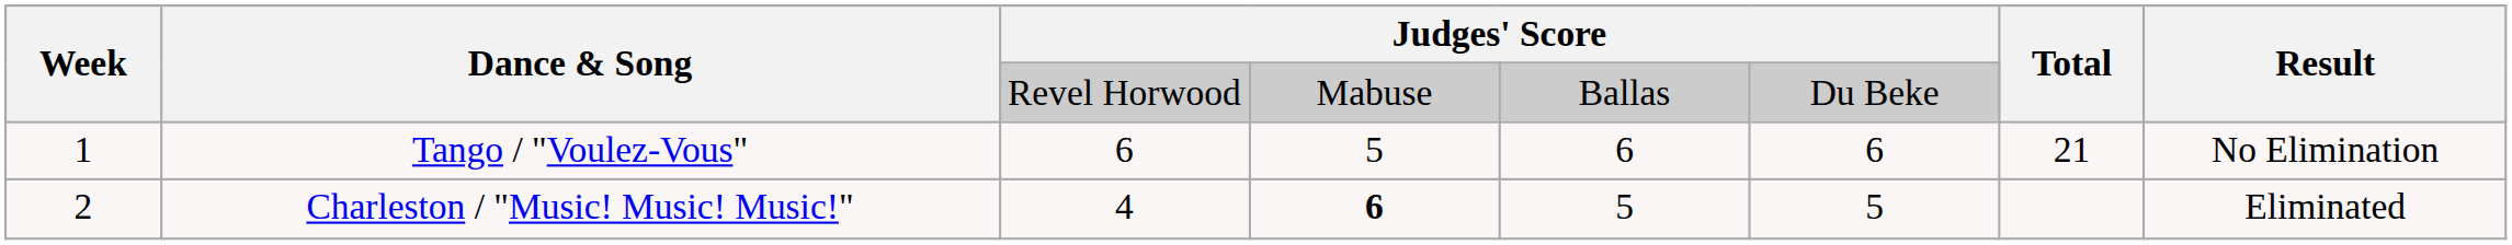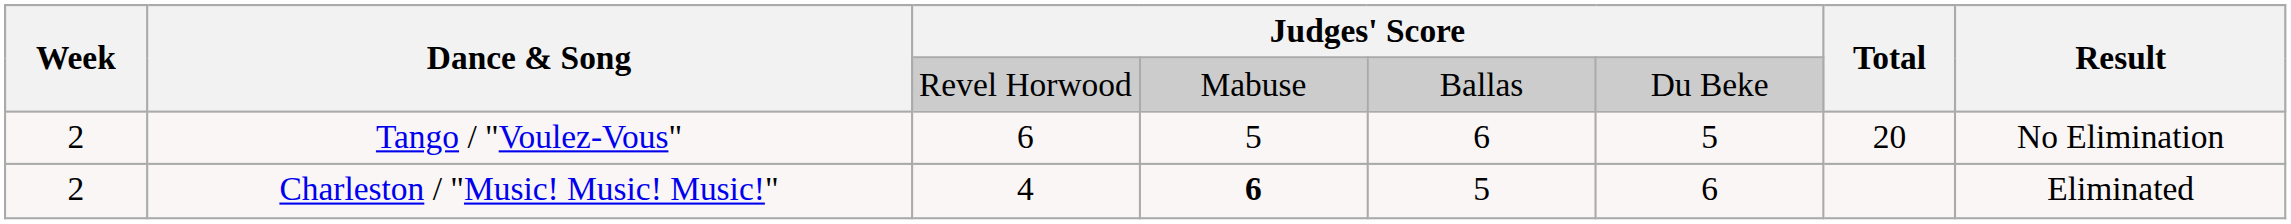Tango / "Voulez-Vous" | Week: 1 -> 2
Tango / "Voulez-Vous" | column 6: 6 -> 5
Tango / "Voulez-Vous" | Total: 21 -> 20
Charleston / "Music! Music! Music!" | column 6: 5 -> 6
